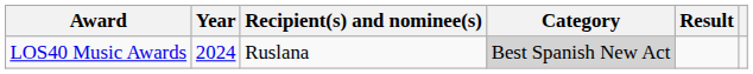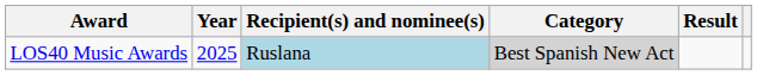LOS40 Music Awards | Year: 2024 -> 2025
LOS40 Music Awards | Recipient(s) and nominee(s): no background -> lightblue background
